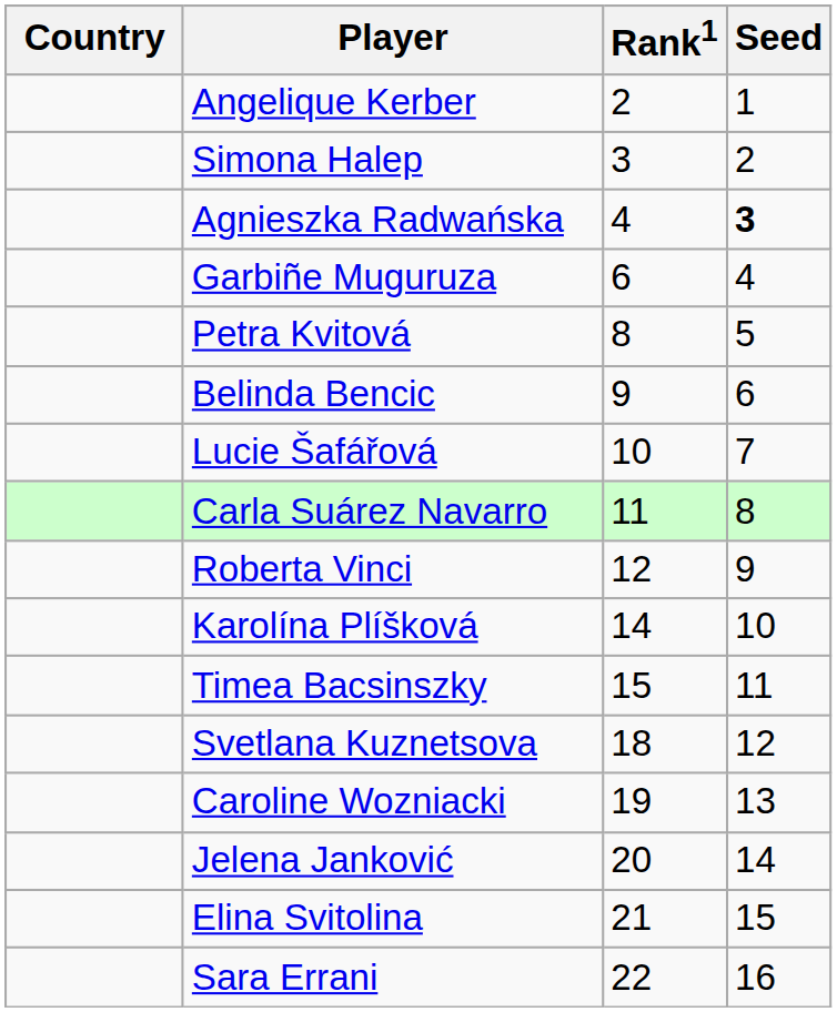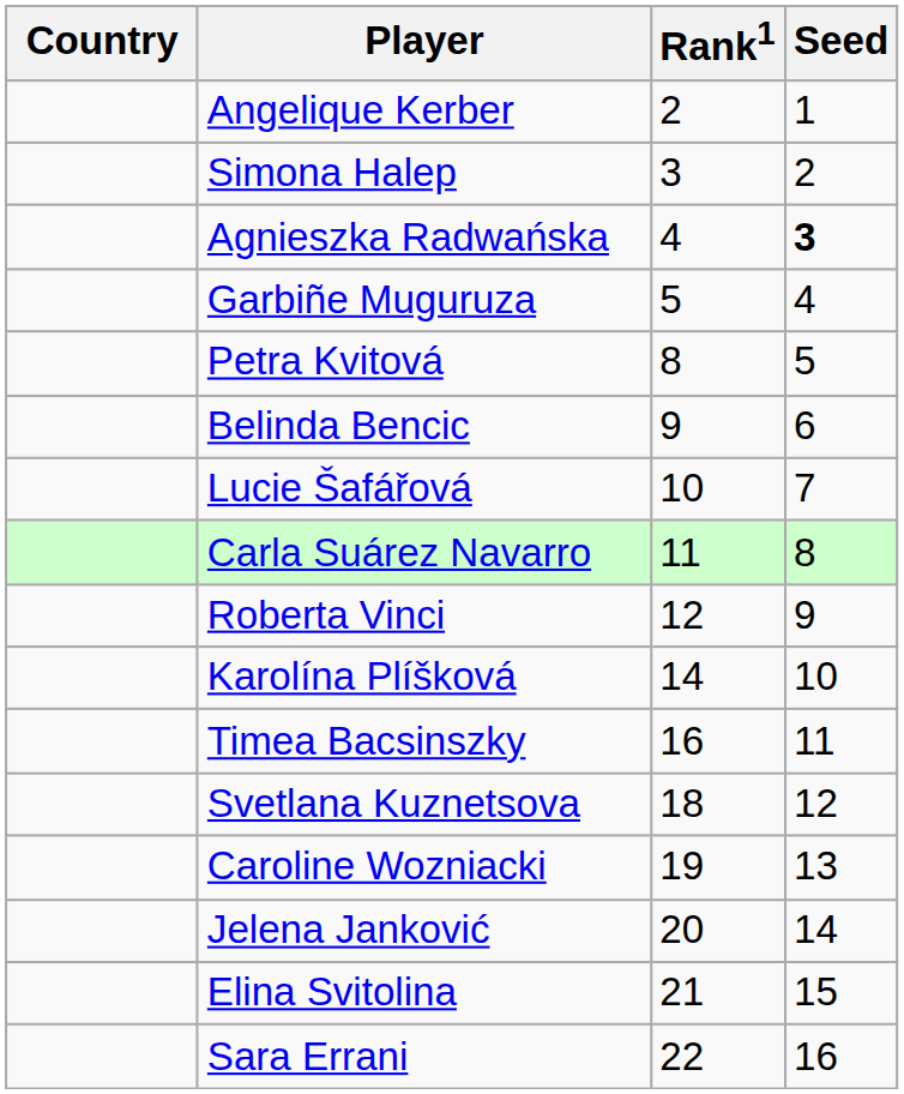Garbiñe Muguruza | Rank1: 6 -> 5
Timea Bacsinszky | Rank1: 15 -> 16
